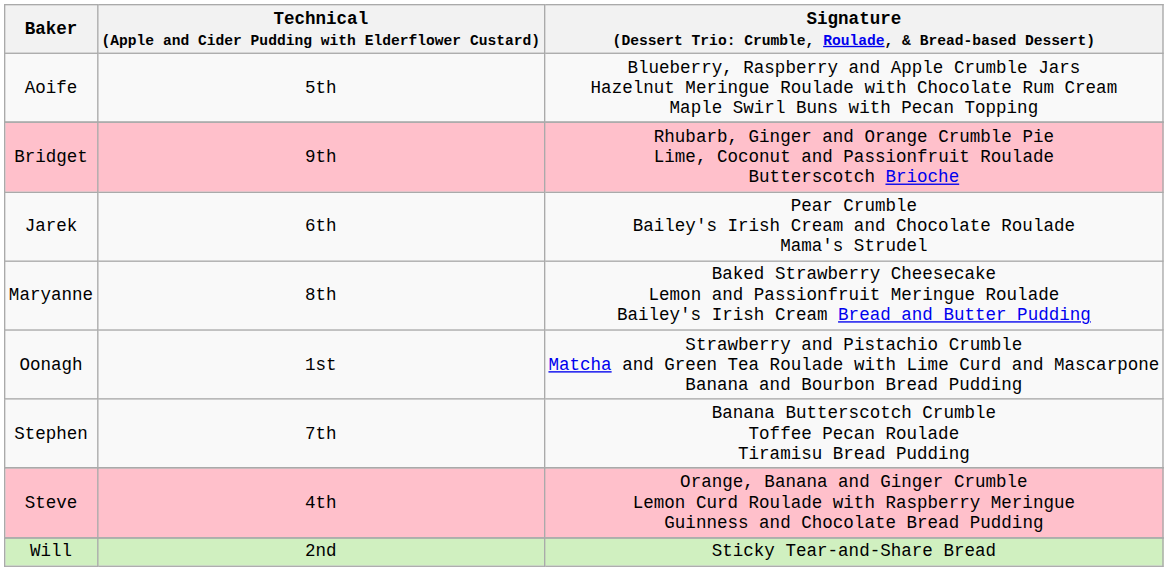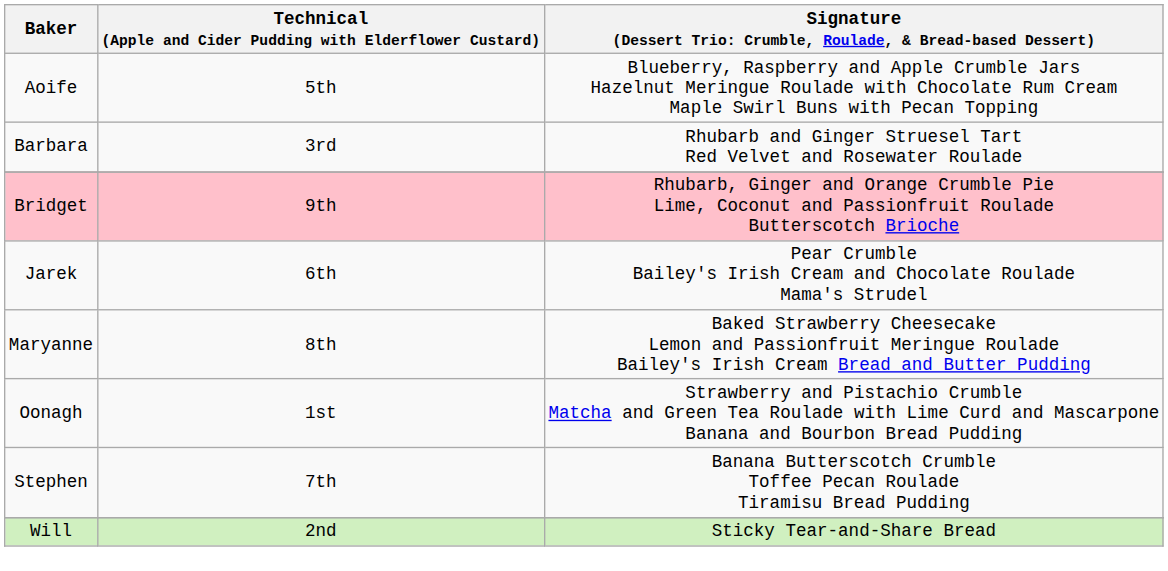+ row: Barbara | 3rd | Rhubarb and Ginger Struesel Tart Red Velvet and Rosewater Roulade
- row: Steve | 4th | Orange, Banana and Ginger Crumble Lemon Curd Roulade with Raspberry Meringue Guinness and Chocolate Bread Pudding
